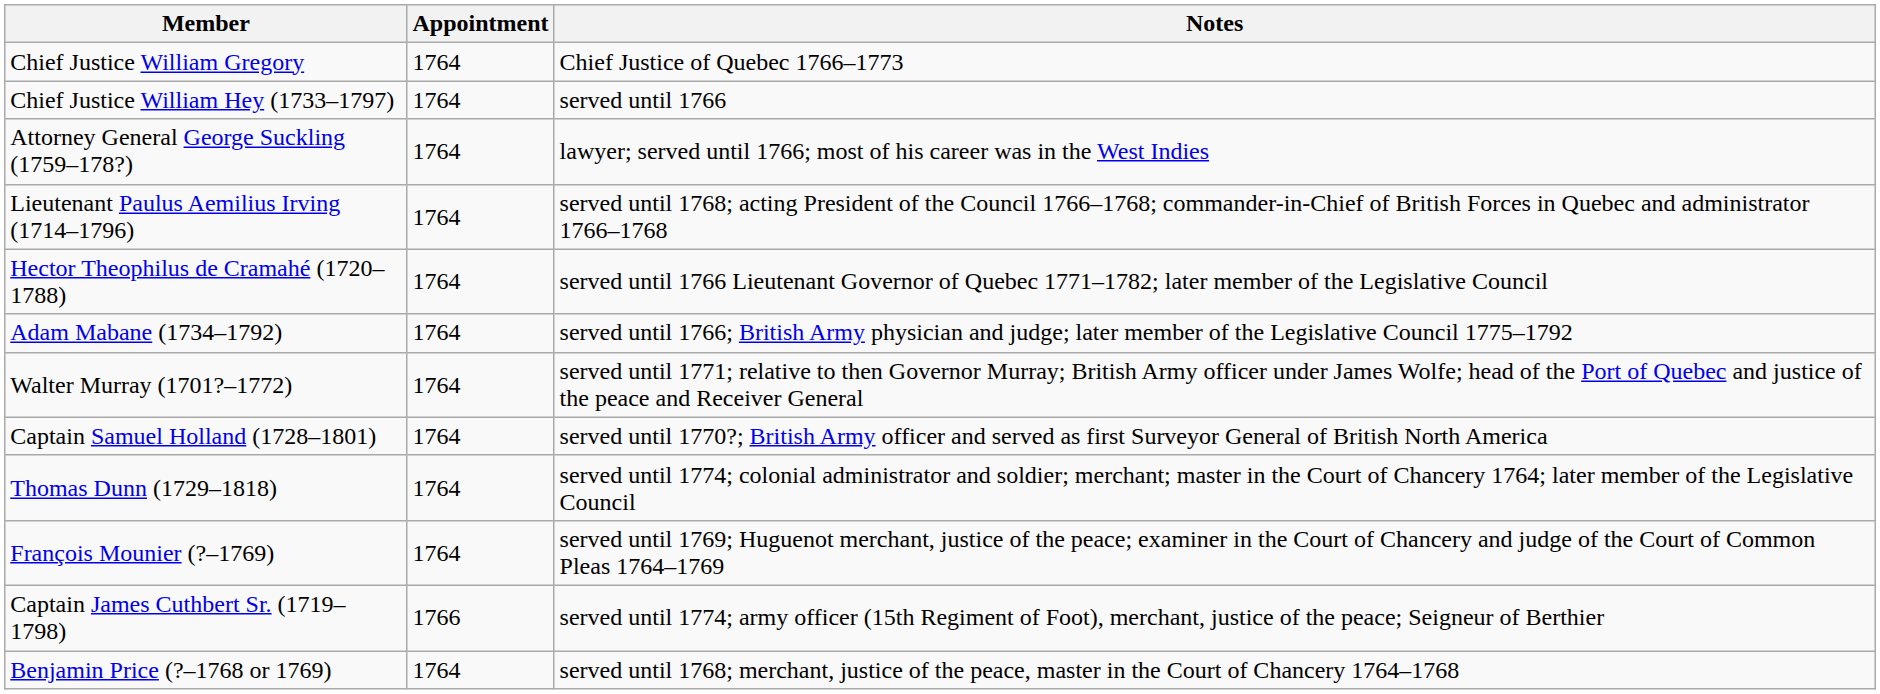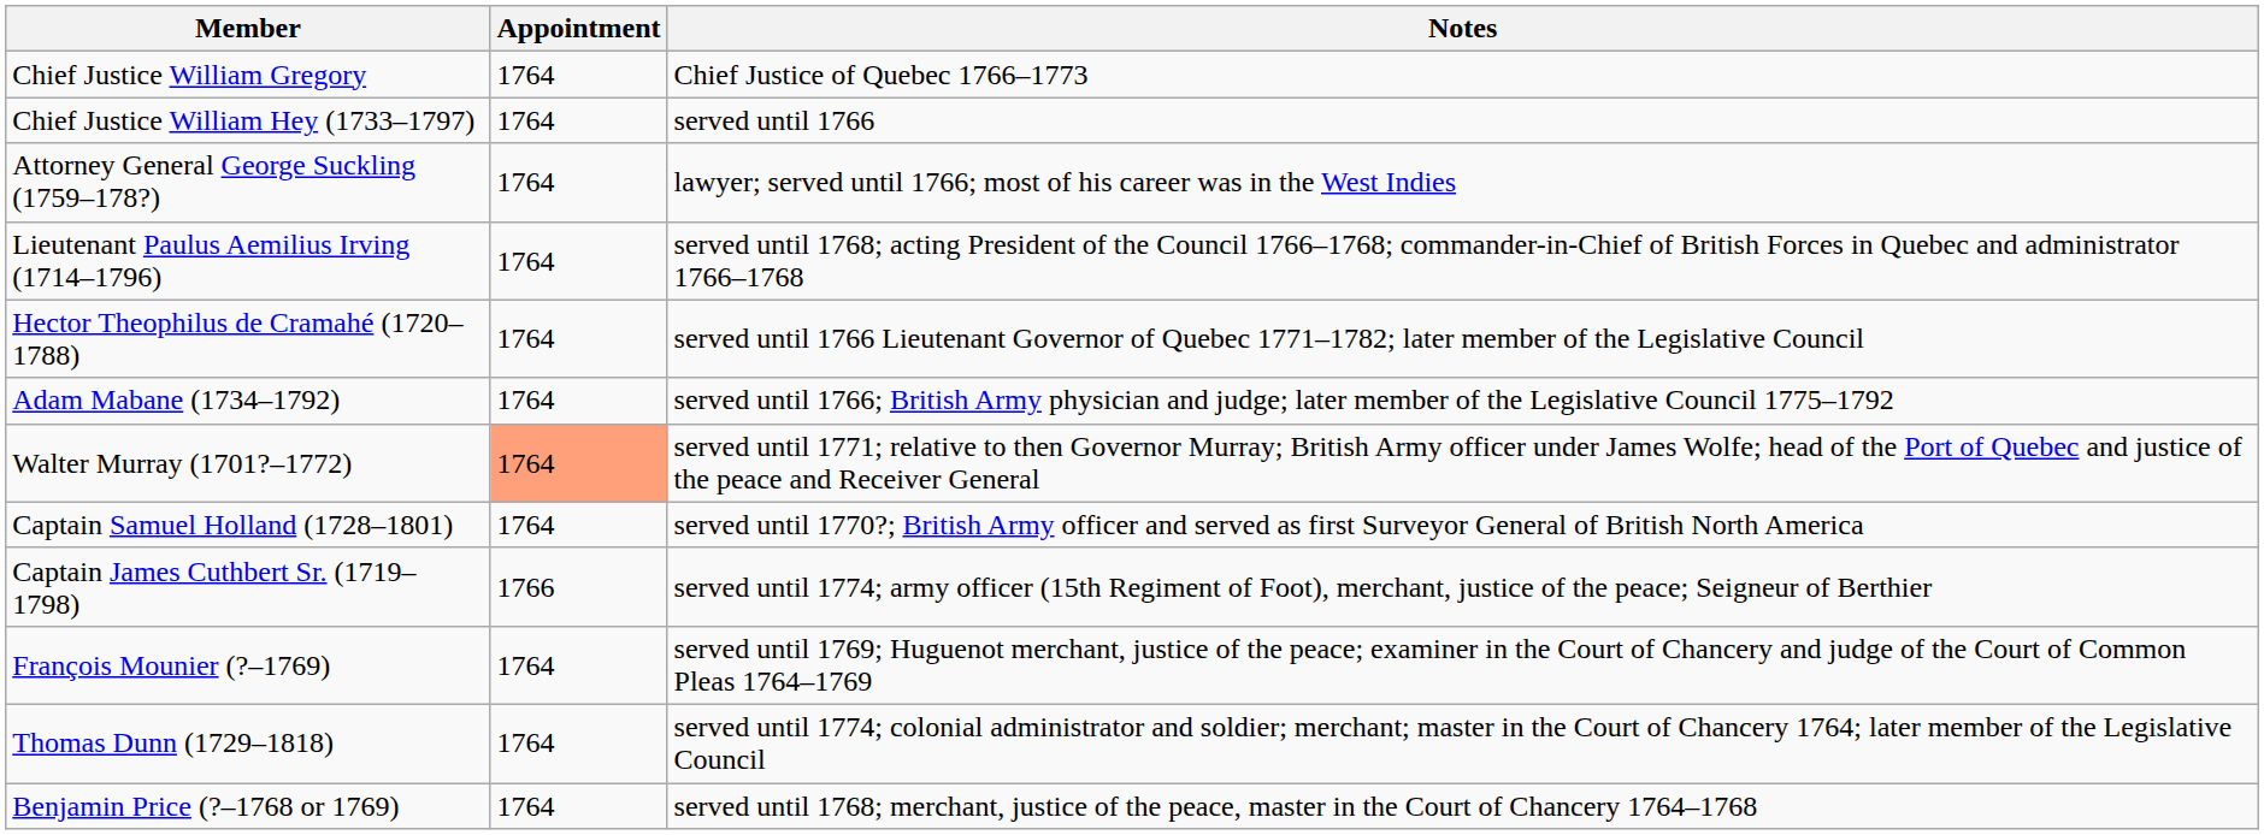Walter Murray (1701?–1772) | Appointment: no background -> lightsalmon background
rows swapped: Thomas Dunn (1729–1818) <-> Captain James Cuthbert Sr. (1719–1798)
